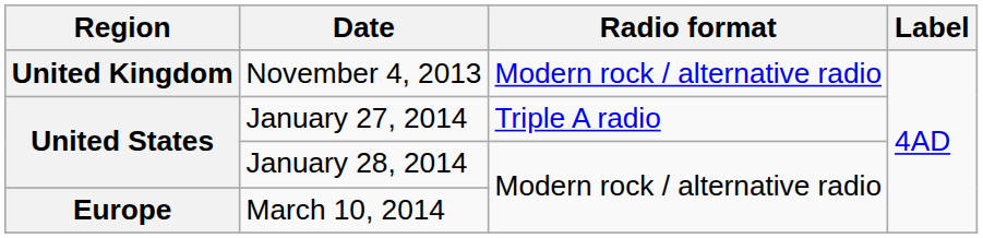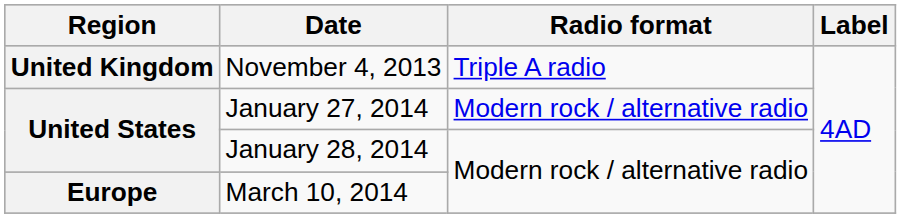November 4, 2013 | Radio format: Modern rock / alternative radio -> Triple A radio
January 27, 2014 | Radio format: Triple A radio -> Modern rock / alternative radio
